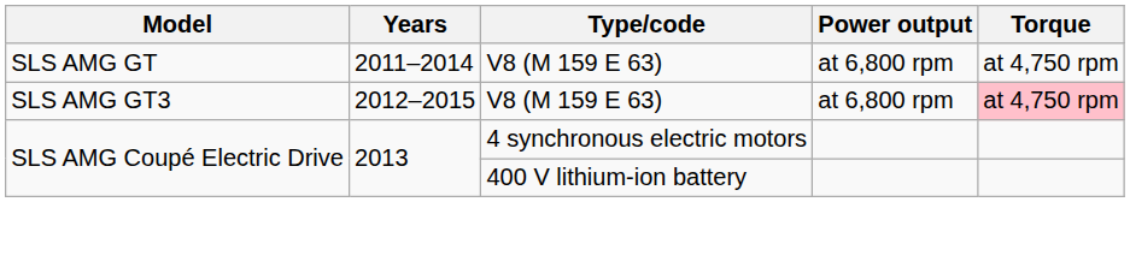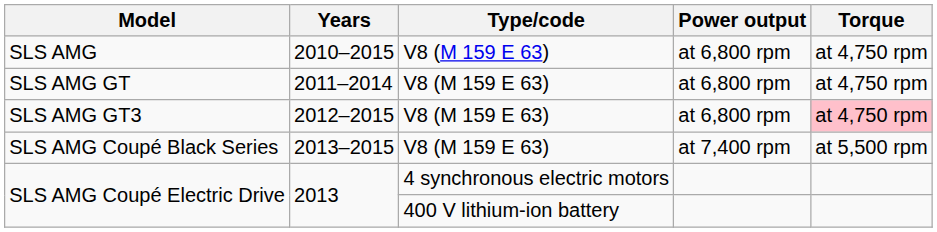+ row: SLS AMG | 2010–2015 | V8 (M 159 E 63) | at 6,800 rpm | at 4,750 rpm
+ row: SLS AMG Coupé Black Series | 2013–2015 | V8 (M 159 E 63) | at 7,400 rpm | at 5,500 rpm
